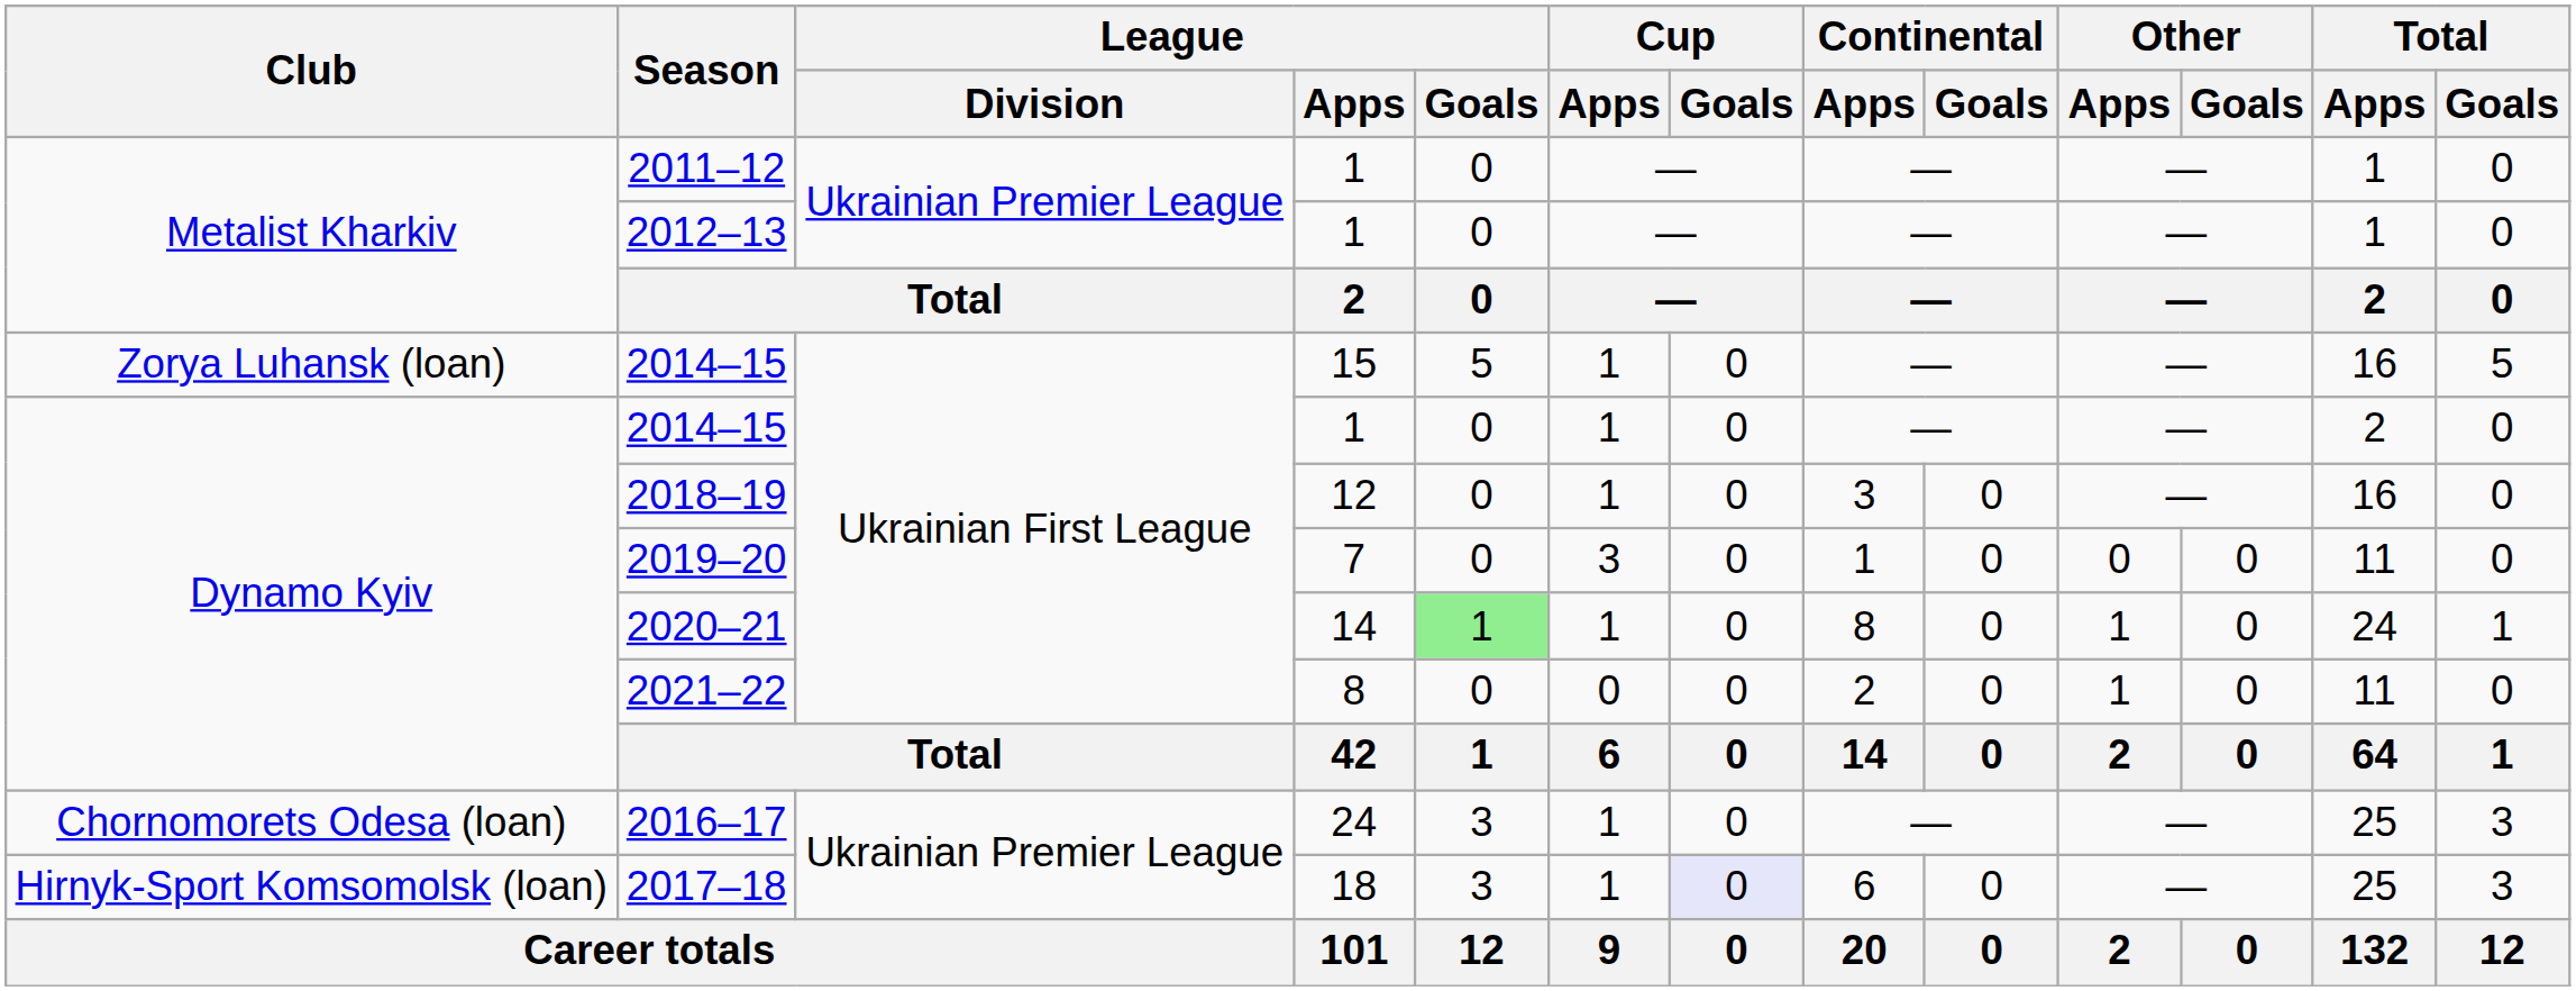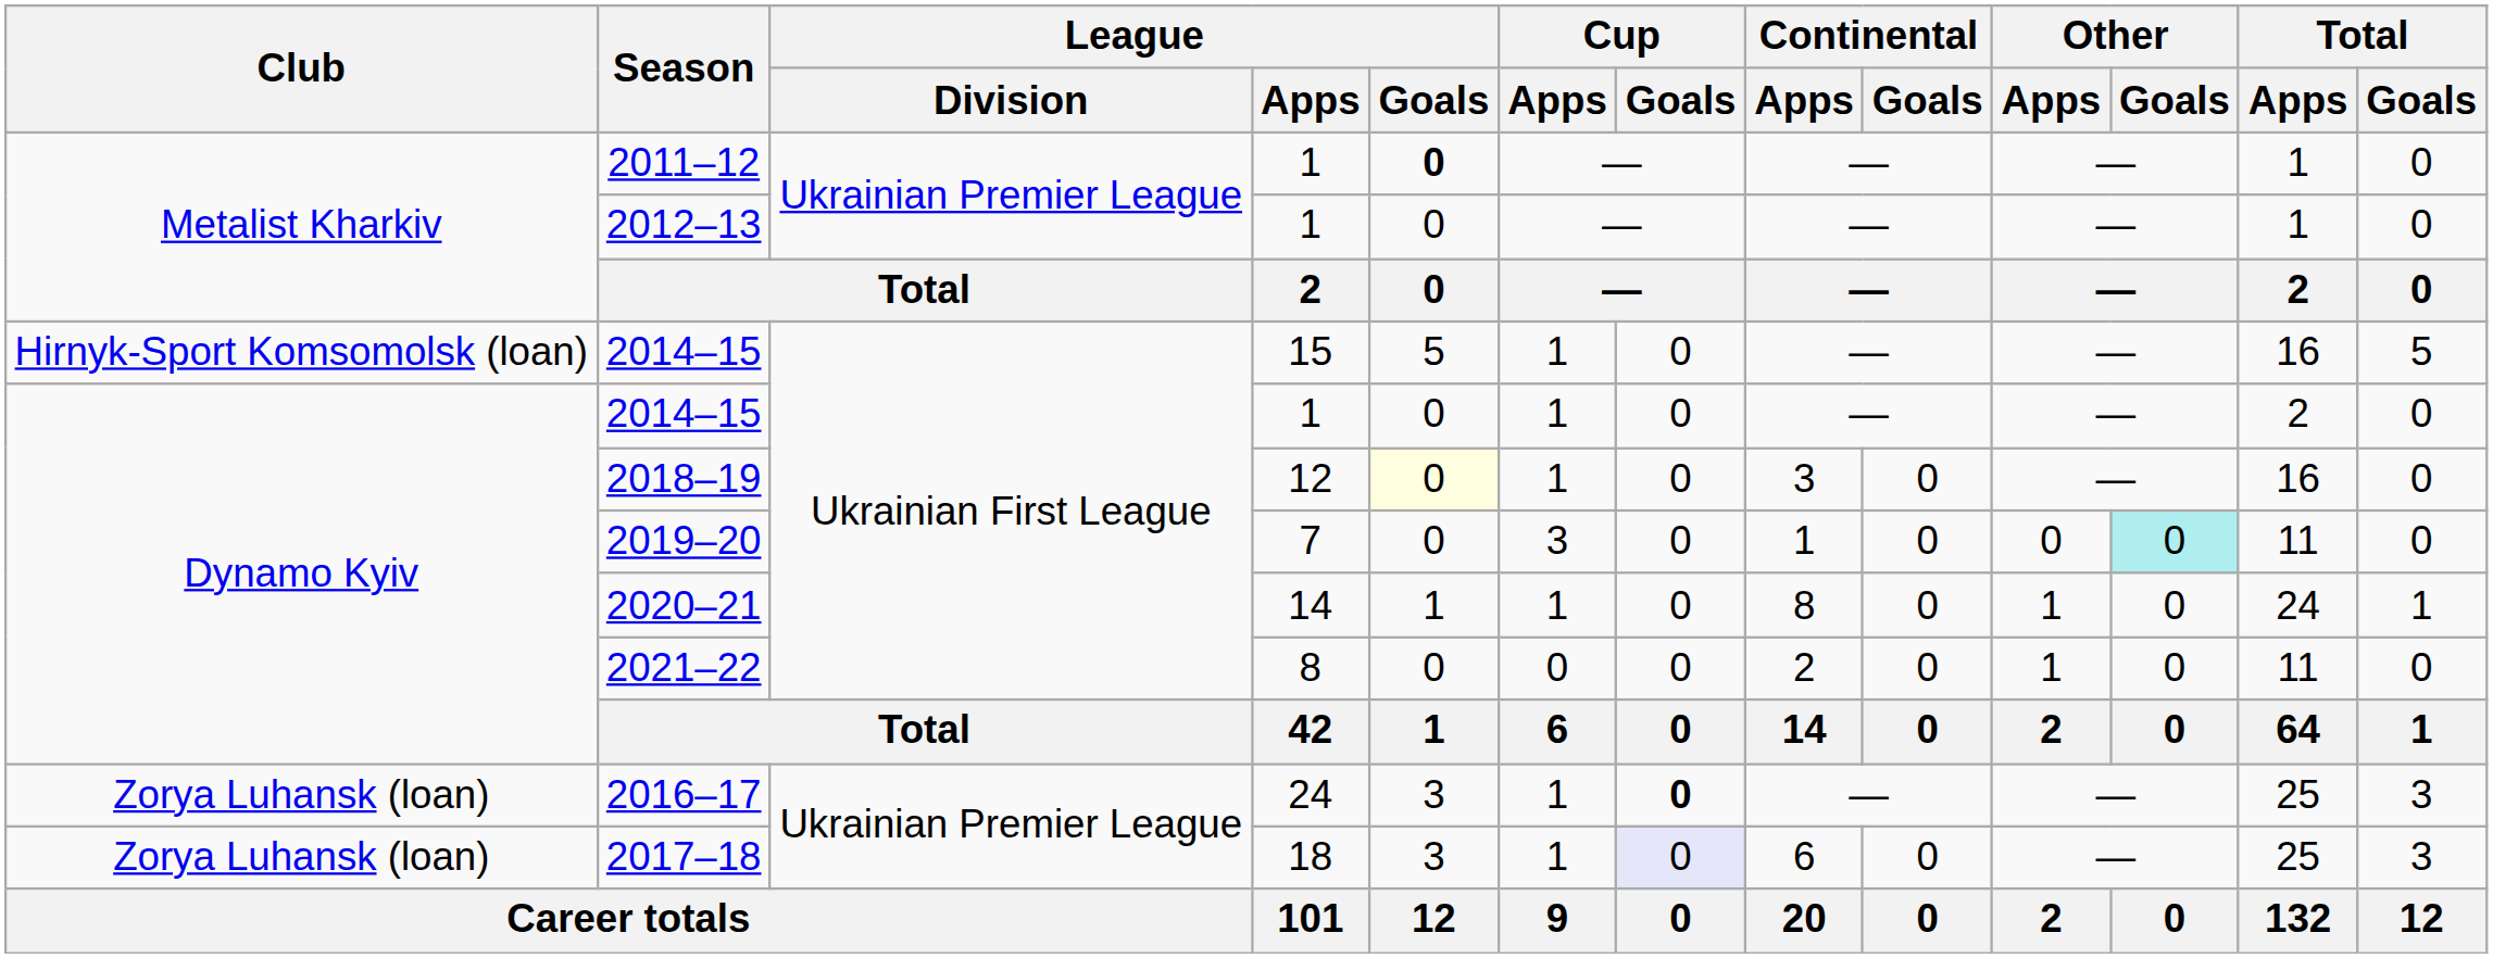2011–12 | League / Goals: normal -> bold
2014–15 / 15 | Club: Zorya Luhansk (loan) -> Hirnyk-Sport Komsomolsk (loan)
2018–19 | League / Goals: no background -> lightyellow background
2019–20 | Other / Goals: no background -> paleturquoise background
2020–21 | League / Goals: lightgreen background -> no background
2016–17 | Club: Chornomorets Odesa (loan) -> Zorya Luhansk (loan)
2016–17 | Cup / Goals: normal -> bold
2017–18 | Club: Hirnyk-Sport Komsomolsk (loan) -> Zorya Luhansk (loan)
